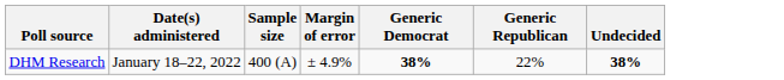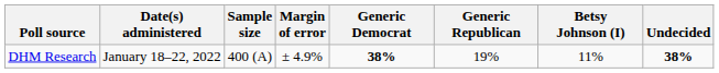+ column: Betsy Johnson (I) | 11%
DHM Research | Generic Republican: 22% -> 19%
